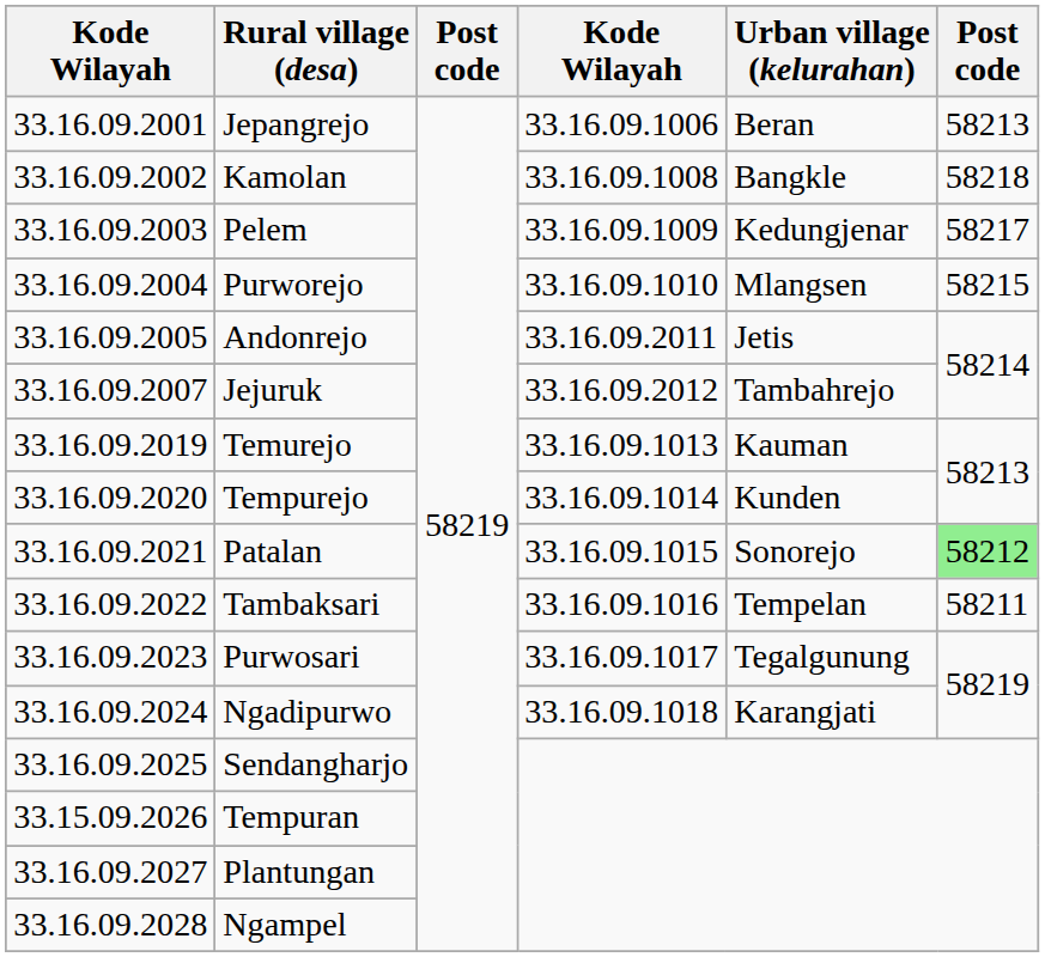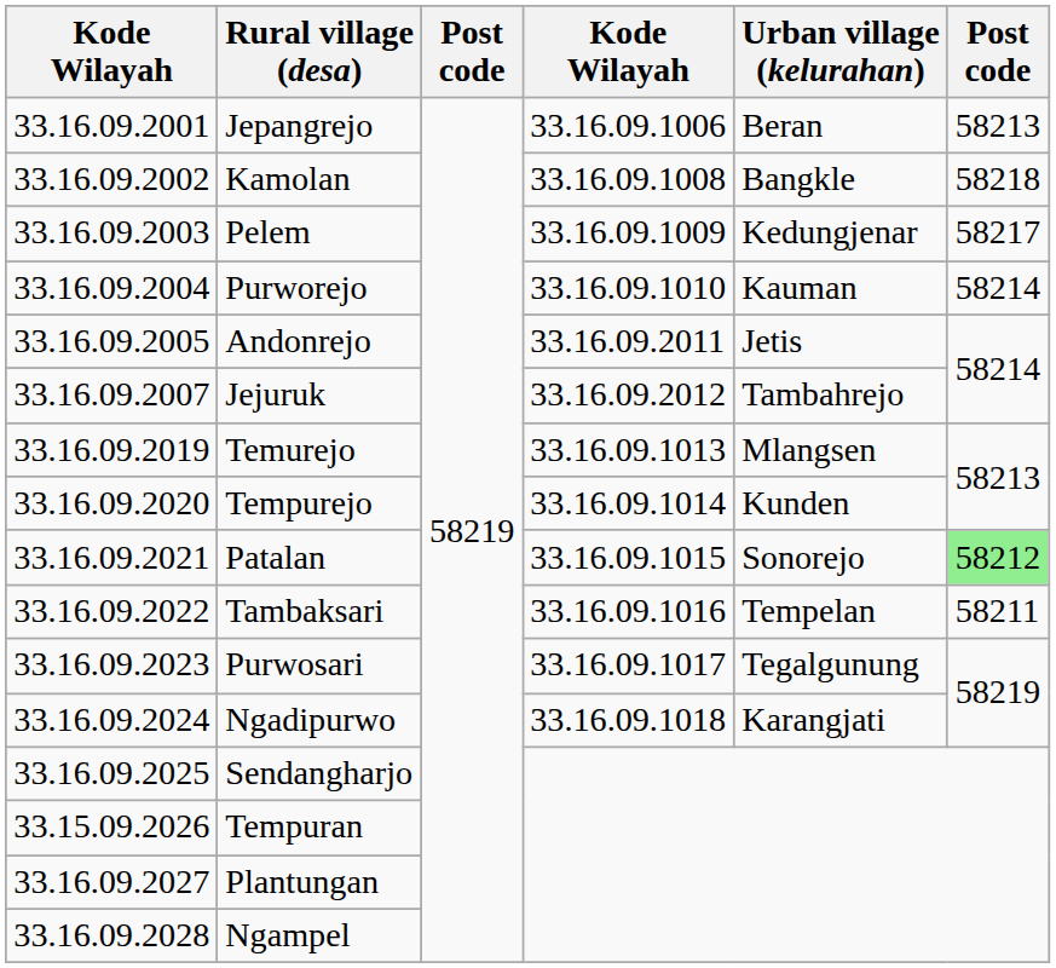Purworejo | Urban village (kelurahan): Mlangsen -> Kauman
Purworejo | column 6: 58215 -> 58214
Temurejo | Urban village (kelurahan): Kauman -> Mlangsen
